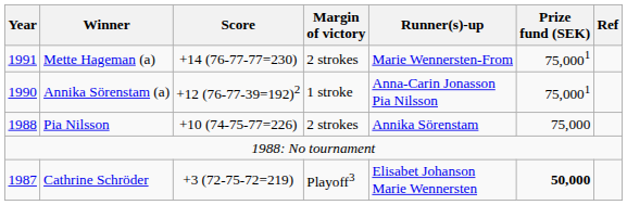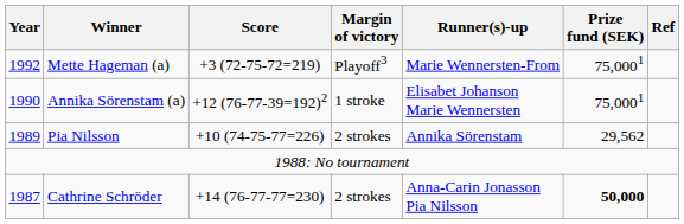Mette Hageman (a) | Year: 1991 -> 1992
Mette Hageman (a) | Score: +14 (76-77-77=230) -> +3 (72-75-72=219)
Mette Hageman (a) | Margin of victory: 2 strokes -> Playoff3
Annika Sörenstam (a) | Runner(s)-up: Anna-Carin Jonasson Pia Nilsson -> Elisabet Johanson Marie Wennersten
Pia Nilsson | Year: 1988 -> 1989
Pia Nilsson | Prize fund (SEK): 75,000 -> 29,562
Cathrine Schröder | Score: +3 (72-75-72=219) -> +14 (76-77-77=230)
Cathrine Schröder | Margin of victory: Playoff3 -> 2 strokes
Cathrine Schröder | Runner(s)-up: Elisabet Johanson Marie Wennersten -> Anna-Carin Jonasson Pia Nilsson
